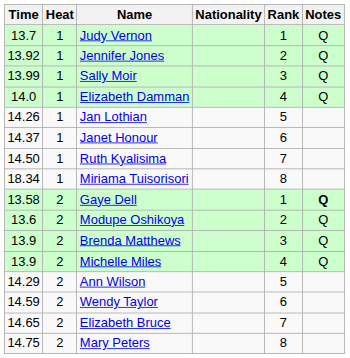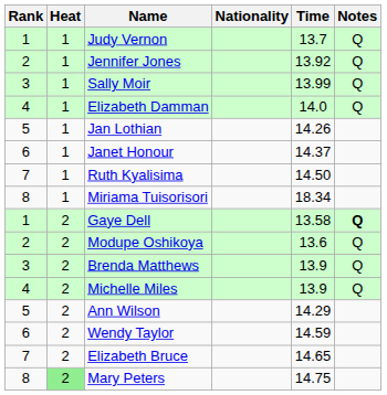columns swapped: Rank <-> Time
Mary Peters | Heat: no background -> lightgreen background
